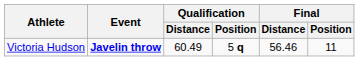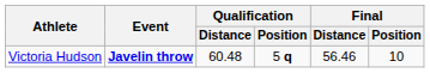Victoria Hudson | Qualification / Distance: 60.49 -> 60.48
Victoria Hudson | Final / Position: 11 -> 10
